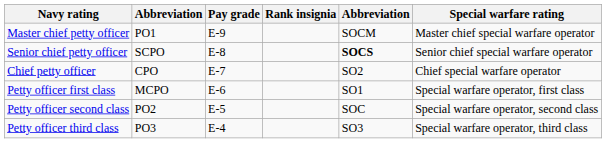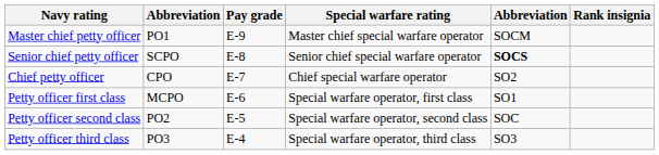columns swapped: Special warfare rating <-> Rank insignia
